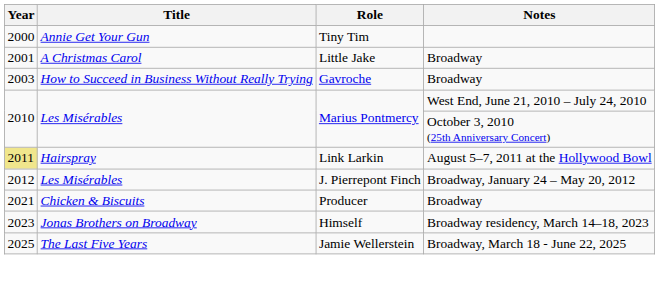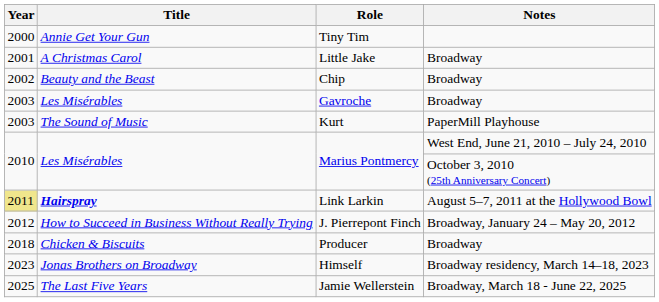+ row: 2002 | Beauty and the Beast | Chip | Broadway
Gavroche | Title: How to Succeed in Business Without Really Trying -> Les Misérables
+ row: 2003 | The Sound of Music | Kurt | PaperMill Playhouse
Link Larkin | Title: normal -> bold
J. Pierrepont Finch | Title: Les Misérables -> How to Succeed in Business Without Really Trying
Producer | Year: 2021 -> 2018
